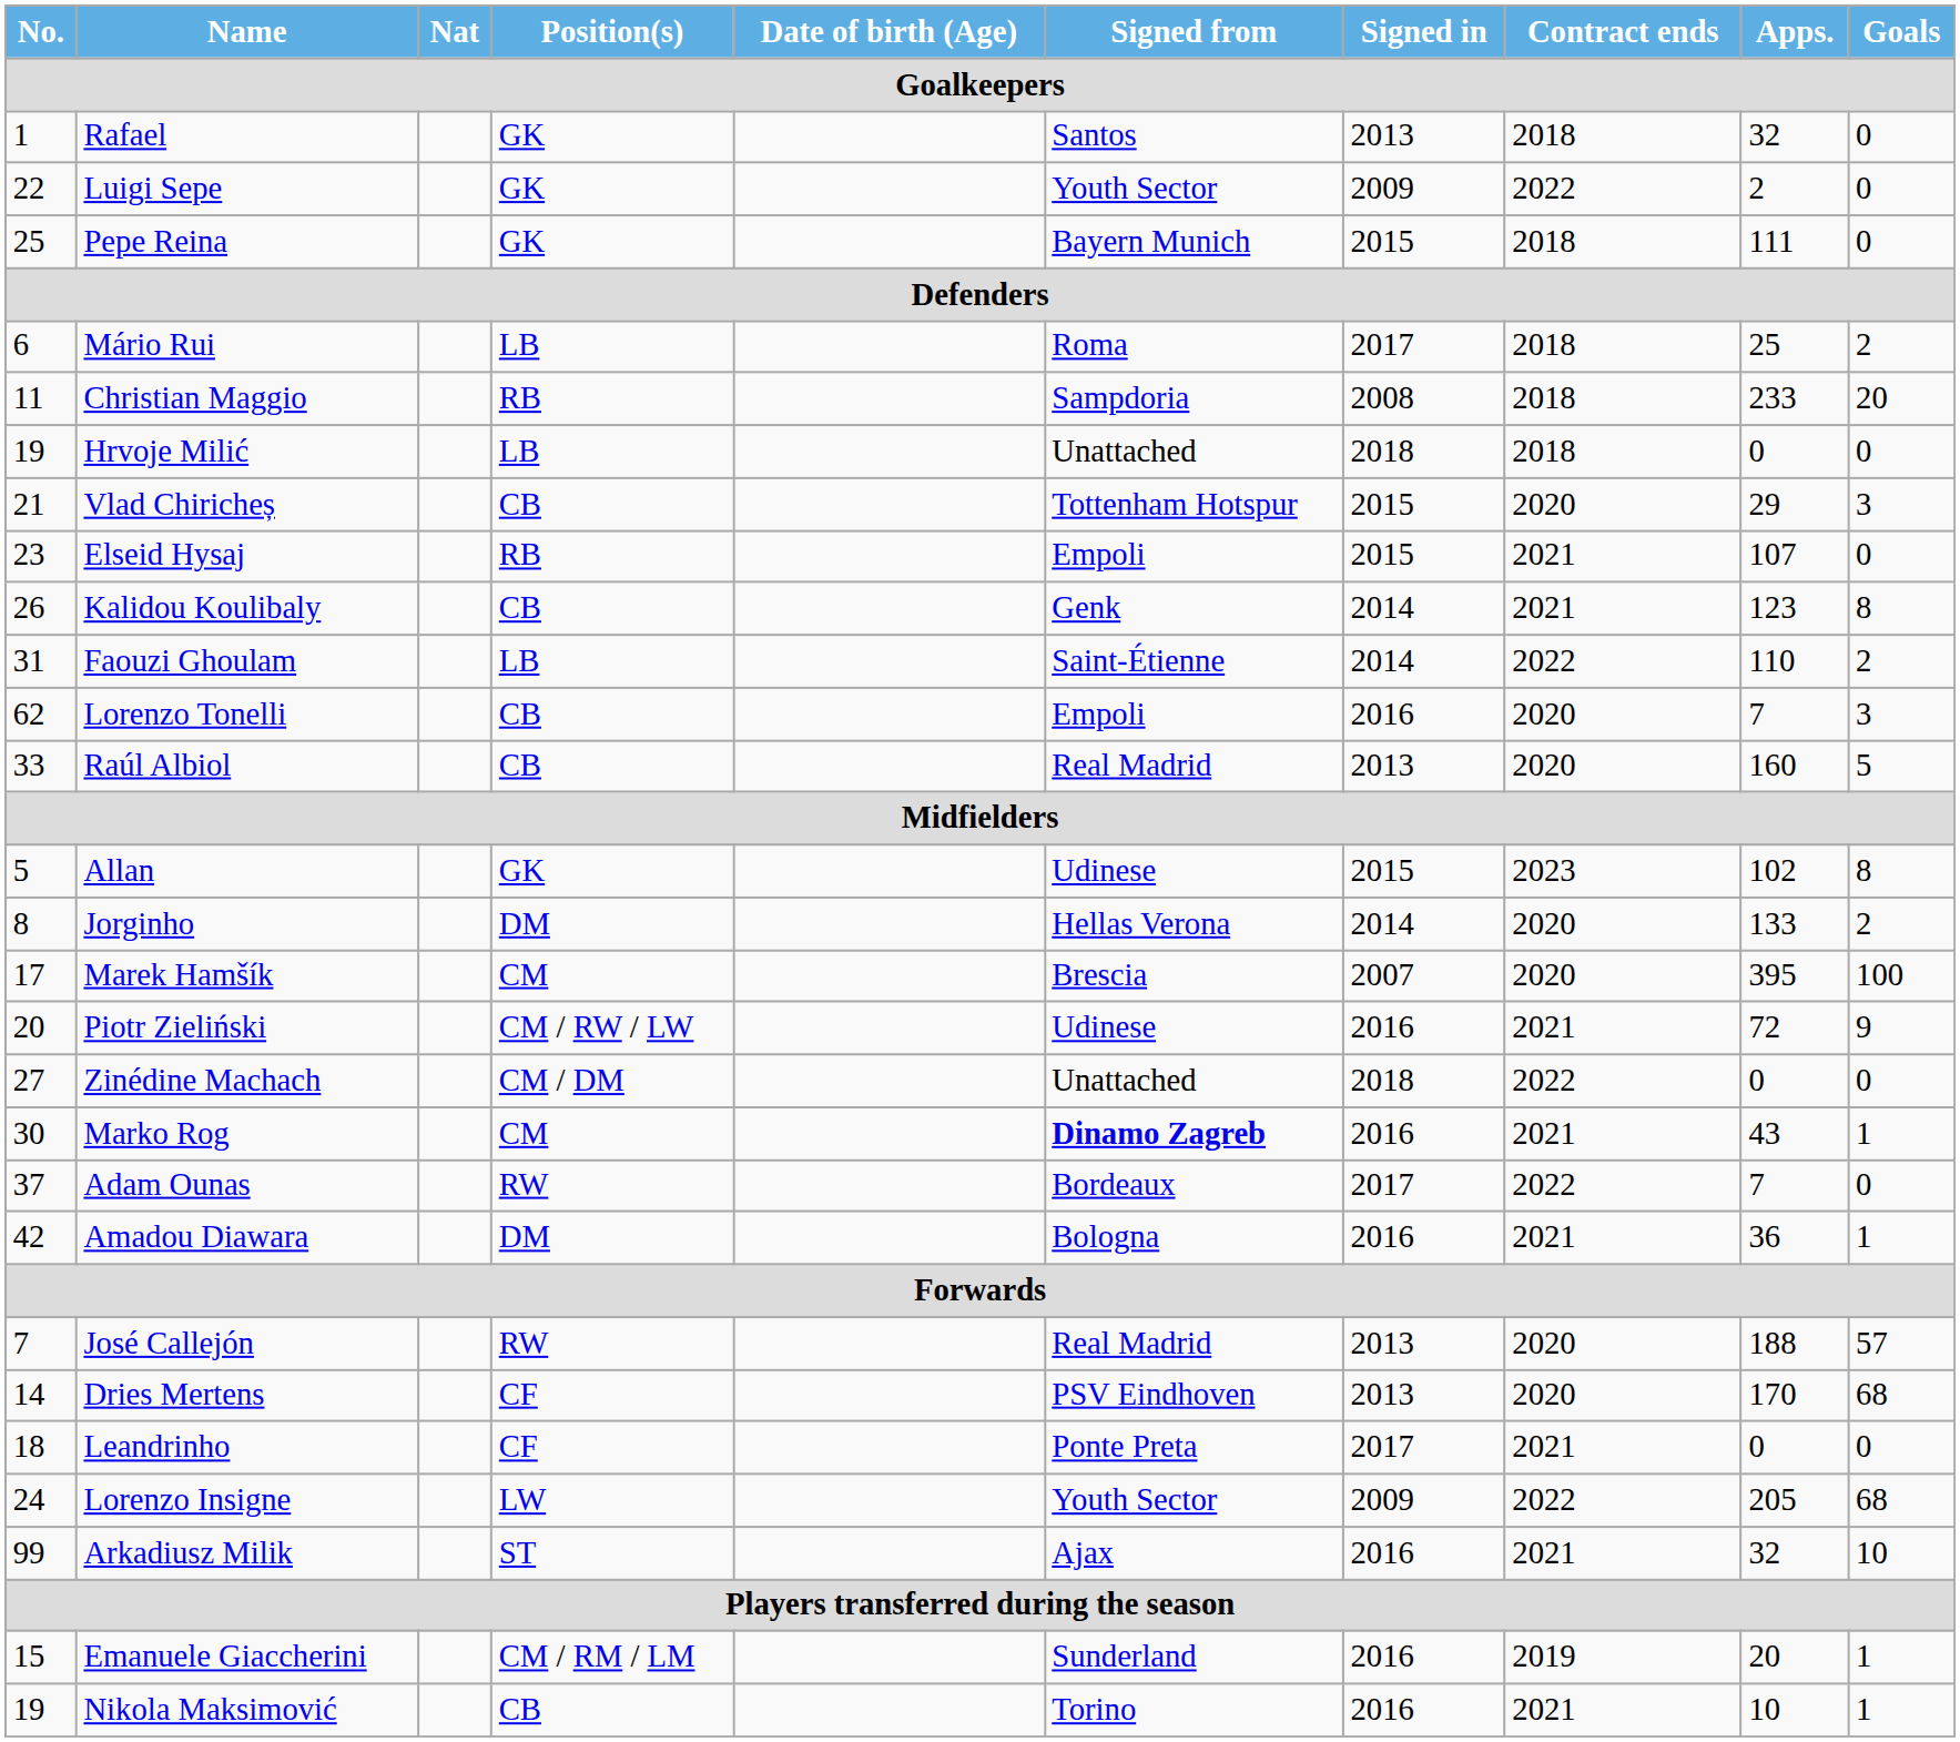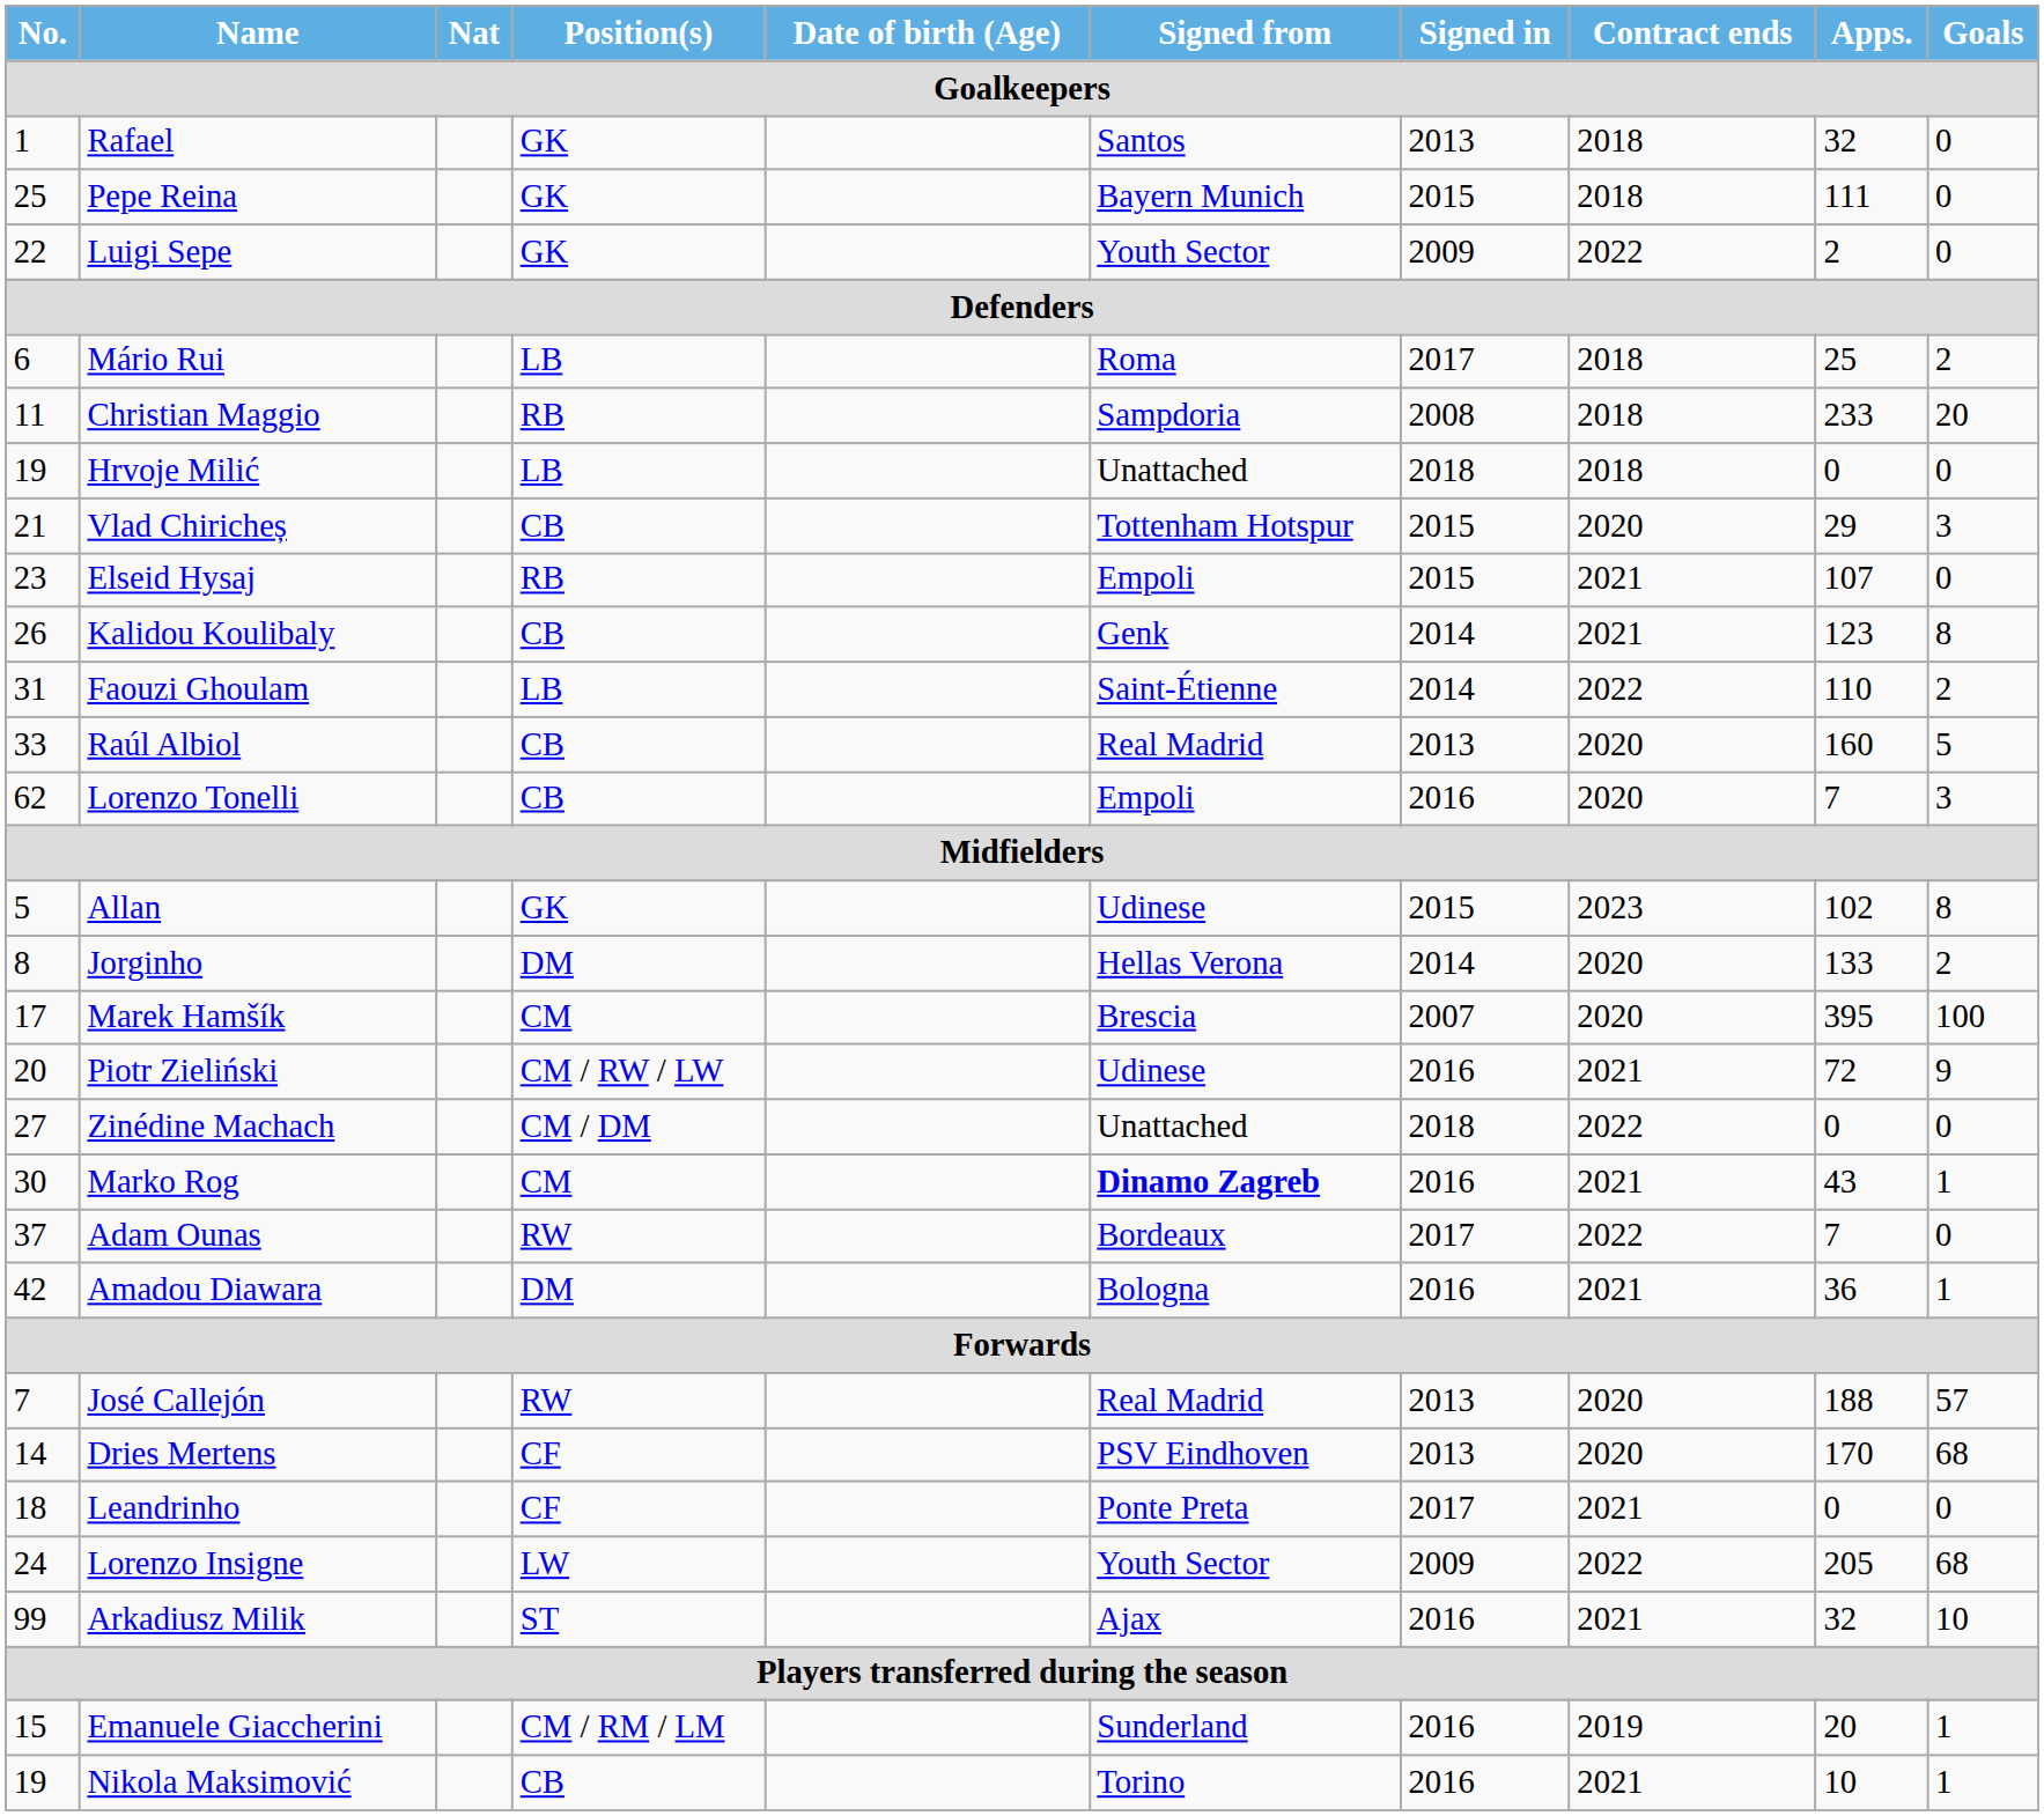rows swapped: Luigi Sepe <-> Pepe Reina
rows swapped: Raúl Albiol <-> Lorenzo Tonelli
